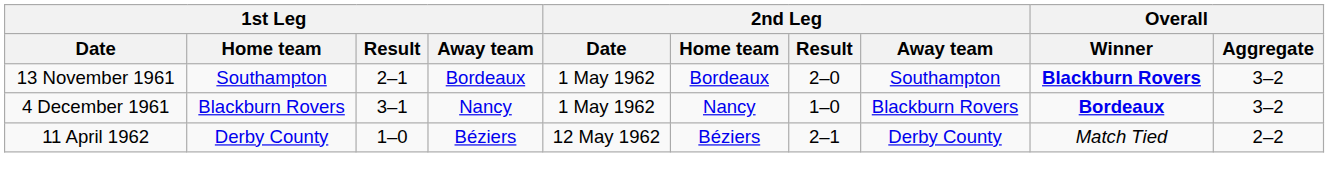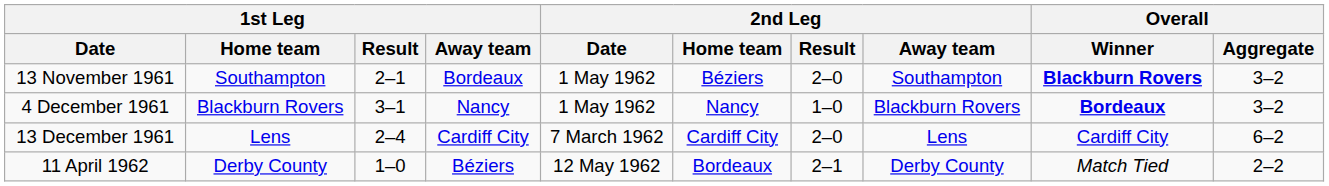13 November 1961 | 2nd Leg / Home team: Bordeaux -> Béziers
+ row: 13 December 1961 | Lens | 2–4 | Cardiff City | 7 March 1962 | Cardiff City | 2–0 | Lens | Cardiff City | 6–2
11 April 1962 | 2nd Leg / Home team: Béziers -> Bordeaux
